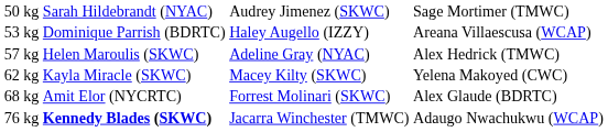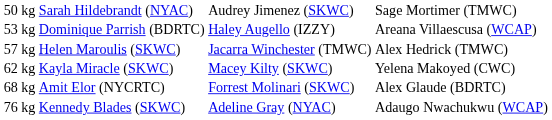57 kg | column 3: Adeline Gray (NYAC) -> Jacarra Winchester (TMWC)
76 kg | column 2: bold -> normal
76 kg | column 3: Jacarra Winchester (TMWC) -> Adeline Gray (NYAC)
